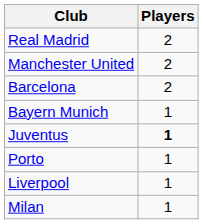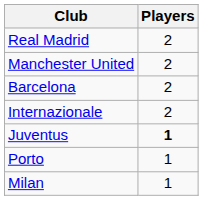+ row: Internazionale | 2
- row: Bayern Munich | 1
- row: Liverpool | 1
